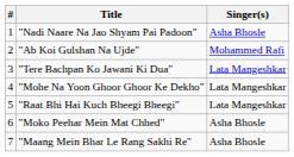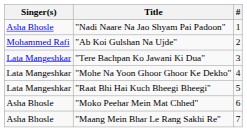columns swapped: # <-> Singer(s)
